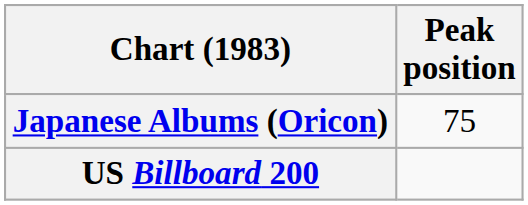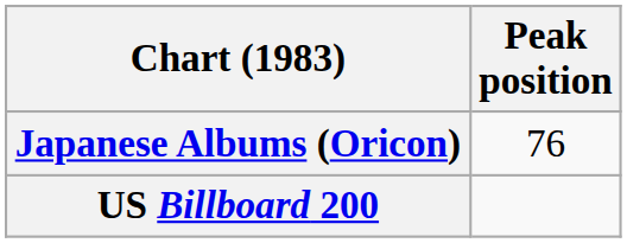Japanese Albums (Oricon) | Peak position: 75 -> 76
